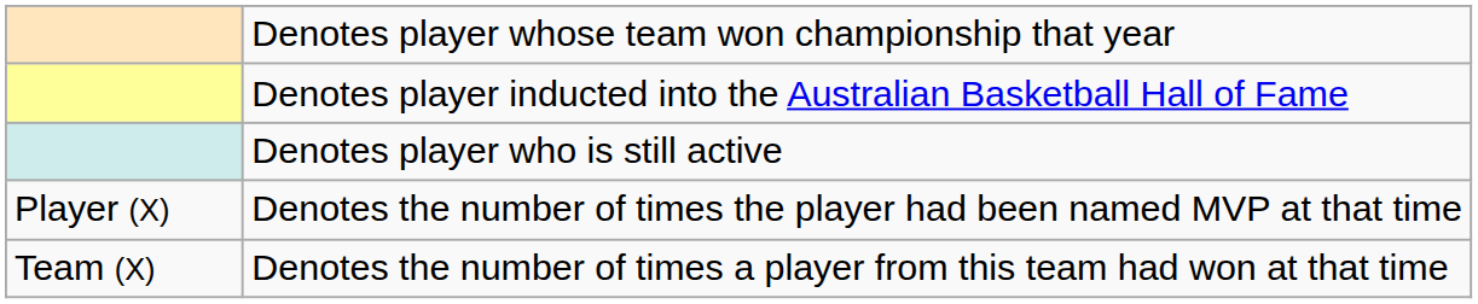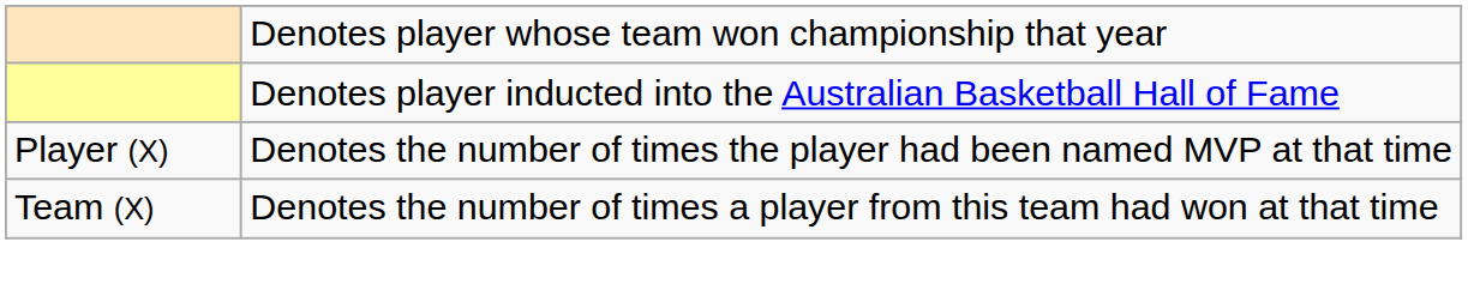- row: Denotes player who is still active
